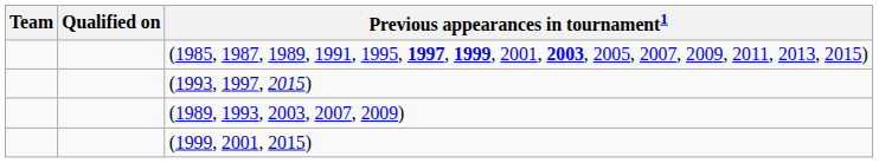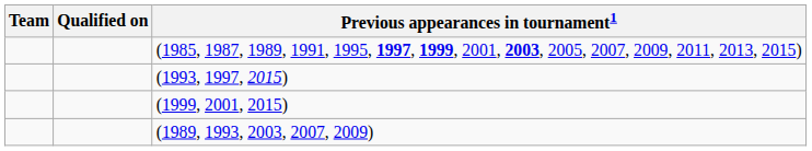rows swapped: (1999, 2001, 2015) <-> (1989, 1993, 2003, 2007, 2009)
